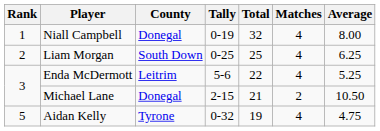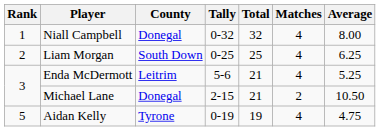Niall Campbell | Tally: 0-19 -> 0-32
Enda McDermott | Total: 22 -> 21
Aidan Kelly | Tally: 0-32 -> 0-19
